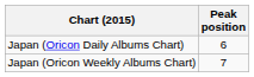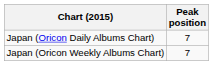Japan (Oricon Daily Albums Chart) | Peak position: 6 -> 7
